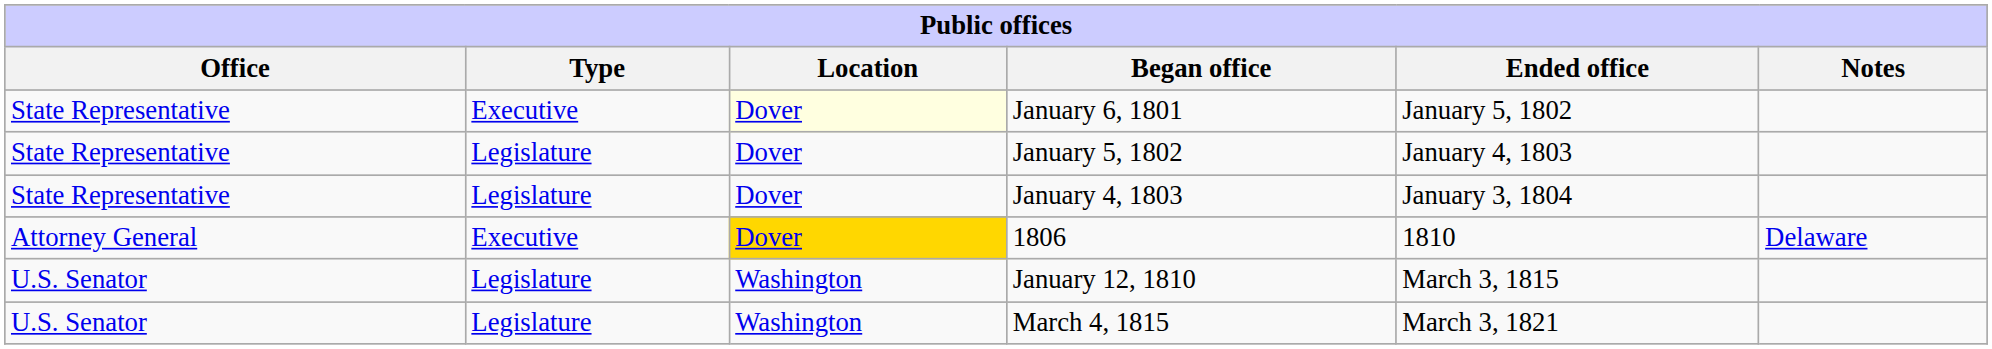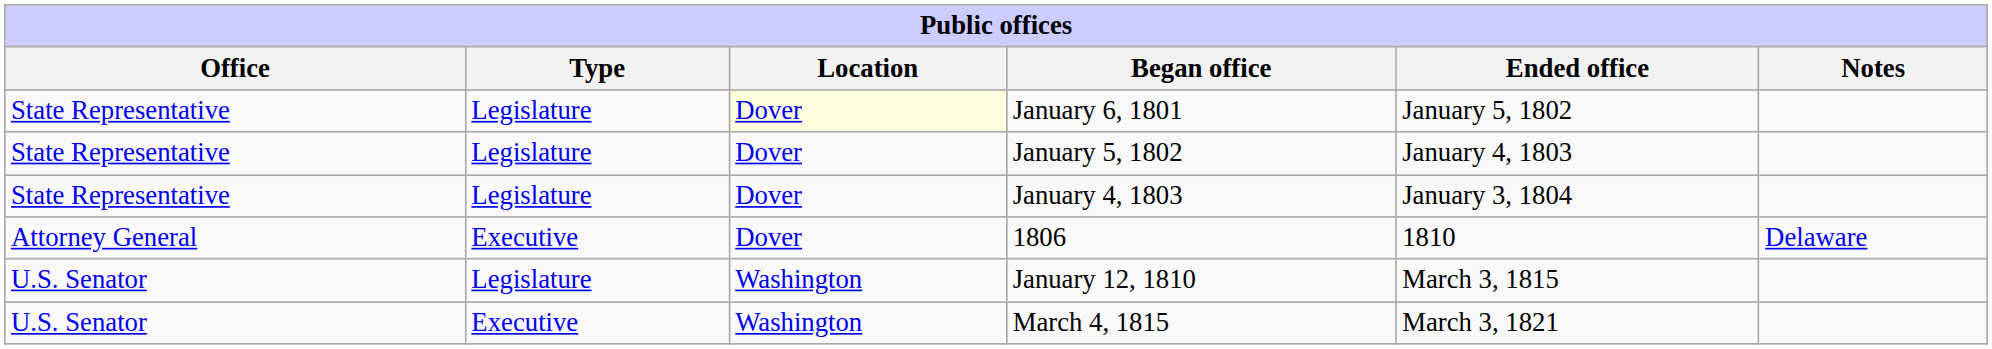January 6, 1801 | Type: Executive -> Legislature
1806 | Location: gold background -> no background
March 4, 1815 | Type: Legislature -> Executive
